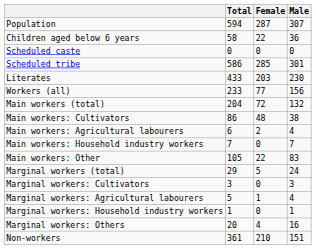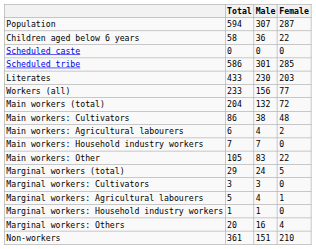columns swapped: Male <-> Female
